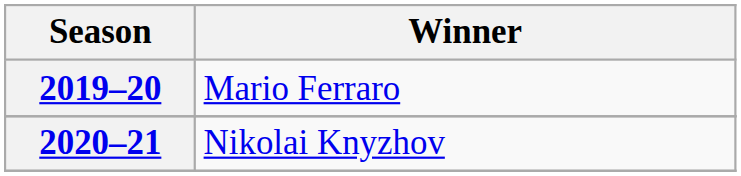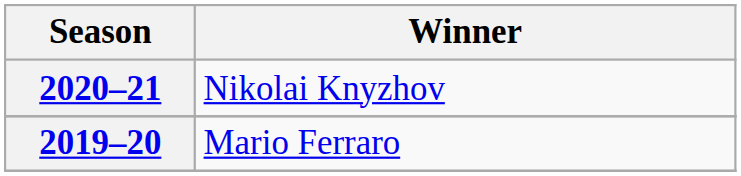rows swapped: 2019–20 <-> 2020–21
